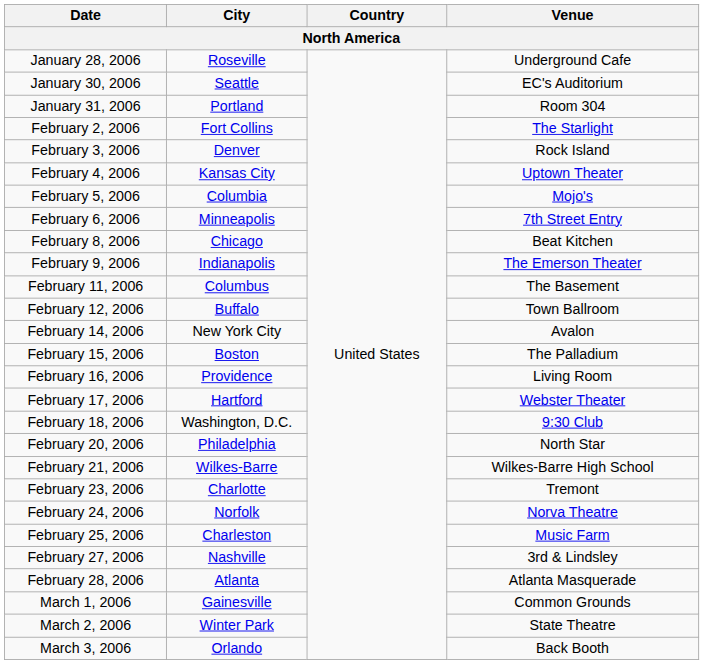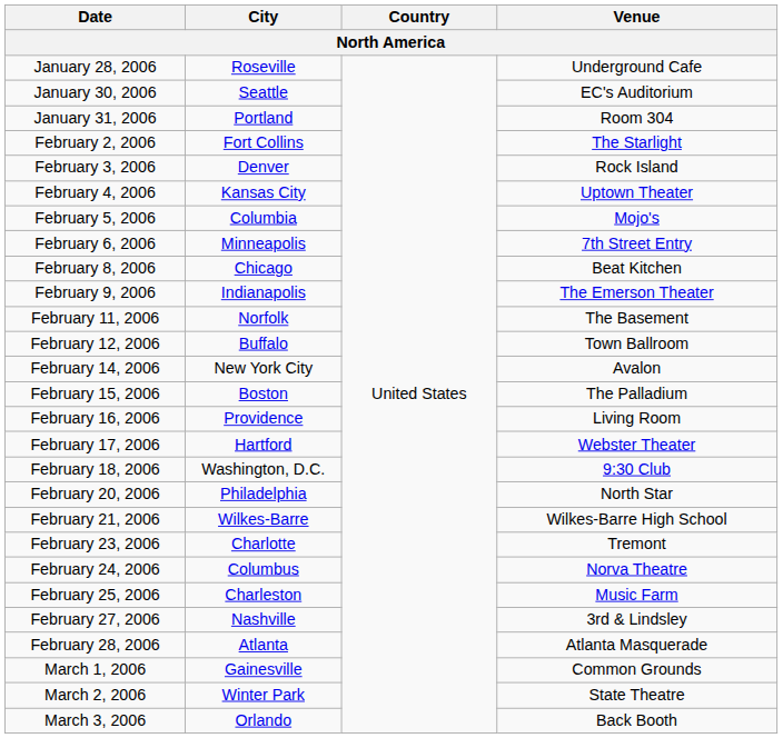February 11, 2006 | City: Columbus -> Norfolk
February 24, 2006 | City: Norfolk -> Columbus
